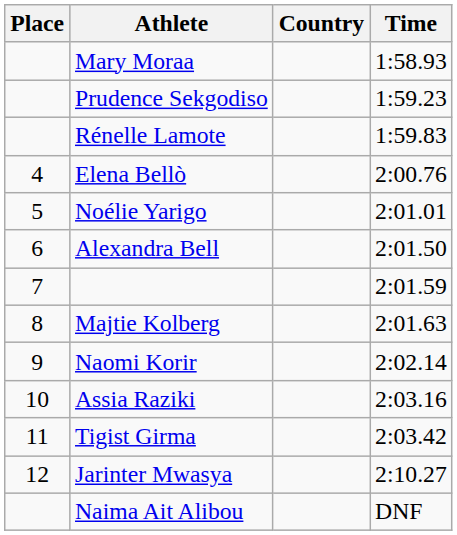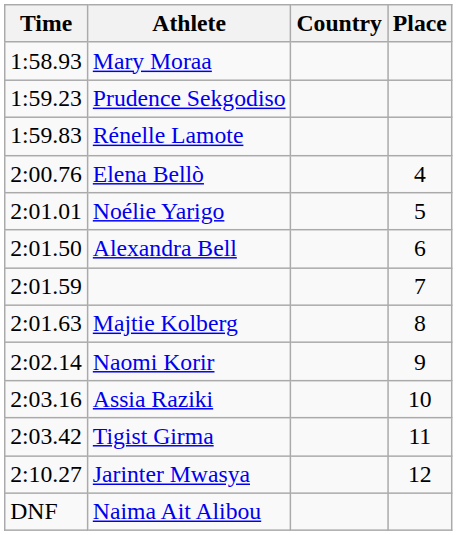columns swapped: Place <-> Time
